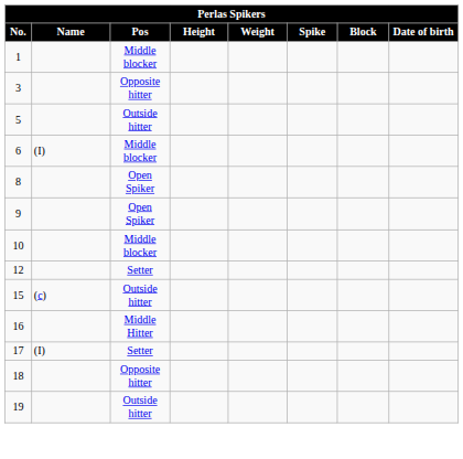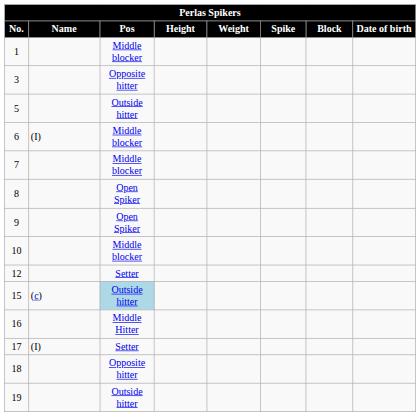+ row: 7 | Middle blocker
15 | Pos: no background -> lightblue background
